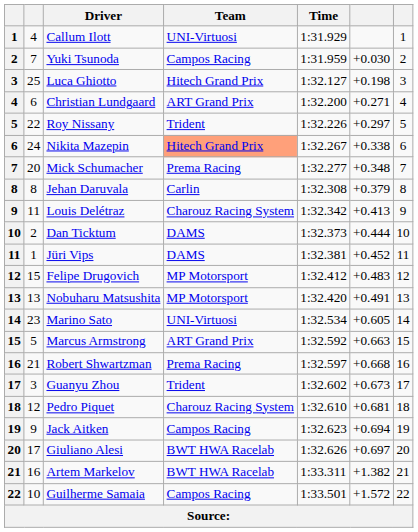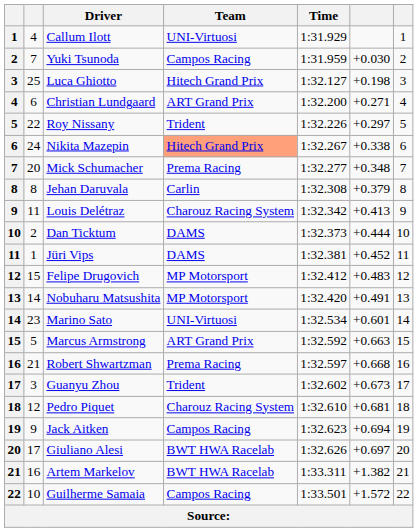Nobuharu Matsushita | column 2: 13 -> 14
Marino Sato | column 6: +0.605 -> +0.601
